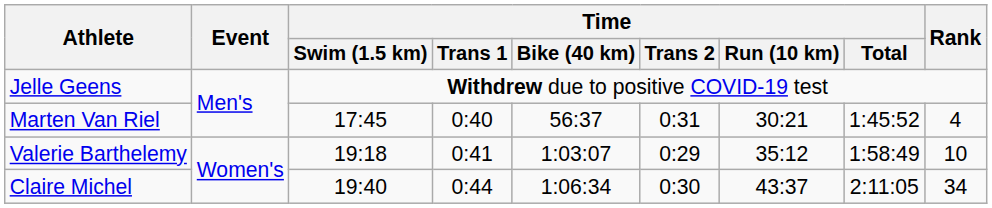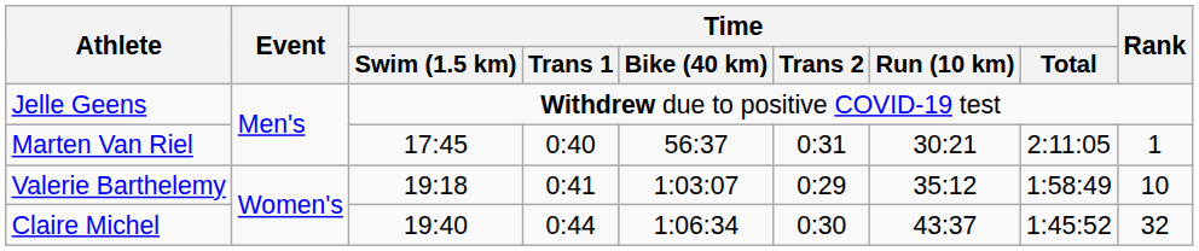Marten Van Riel | Time / Total: 1:45:52 -> 2:11:05
Marten Van Riel | Rank: 4 -> 1
Claire Michel | Time / Total: 2:11:05 -> 1:45:52
Claire Michel | Rank: 34 -> 32
